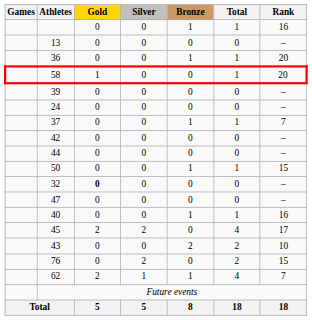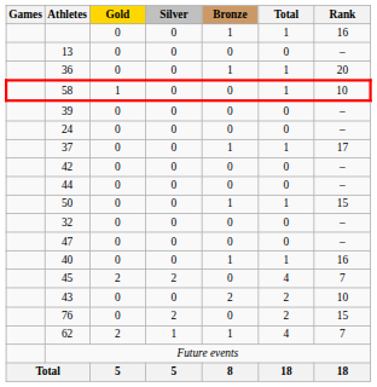58 | Rank: 20 -> 10
37 | Rank: 7 -> 17
32 | Gold: bold -> normal
45 | Rank: 17 -> 7
